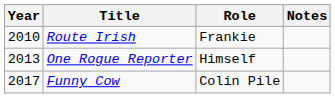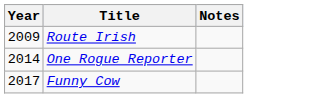- column: Role | Frankie | Himself | Colin Pile
Route Irish | Year: 2010 -> 2009
One Rogue Reporter | Year: 2013 -> 2014
